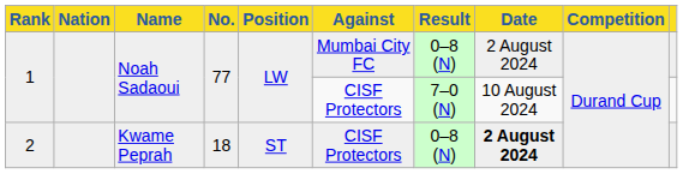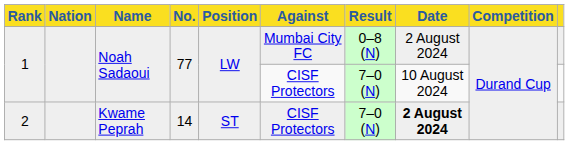2 | No.: 18 -> 14
2 | Result: 0–8 (N) -> 7–0 (N)
